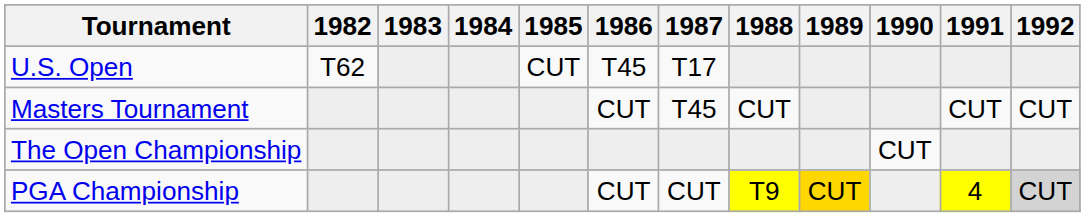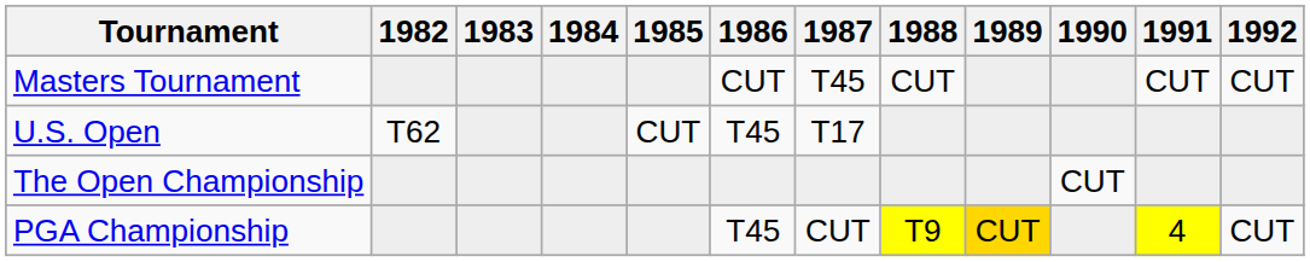rows swapped: Masters Tournament <-> U.S. Open
PGA Championship | 1986: CUT -> T45
PGA Championship | 1992: lightgrey background -> no background
